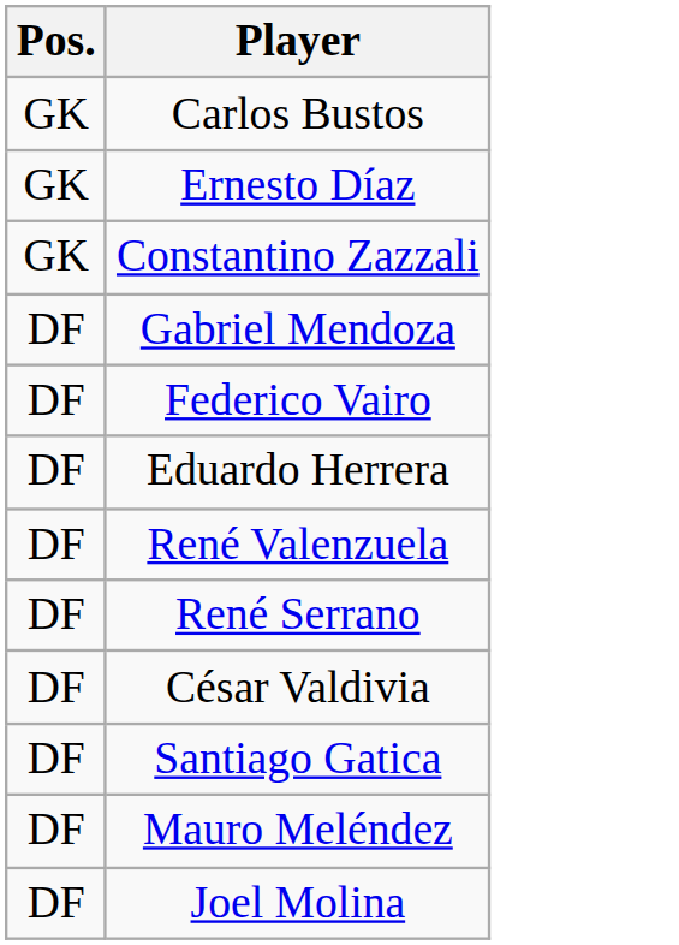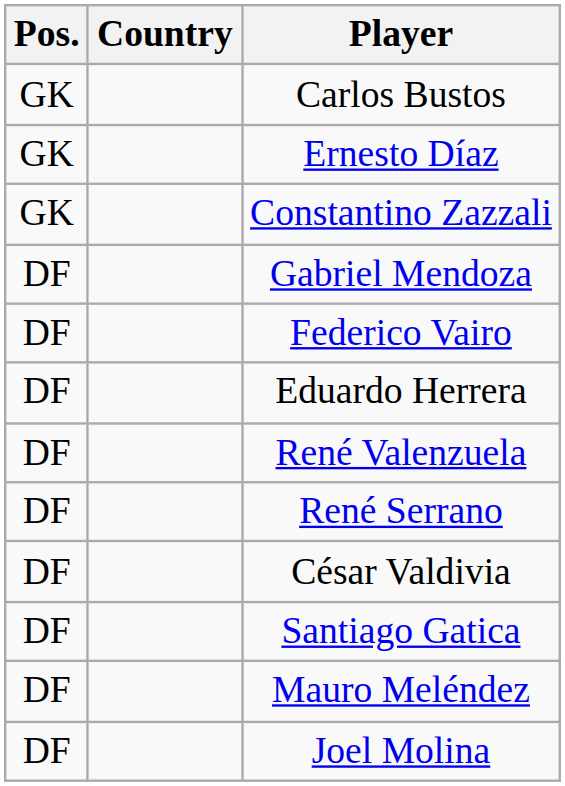+ column: Country
